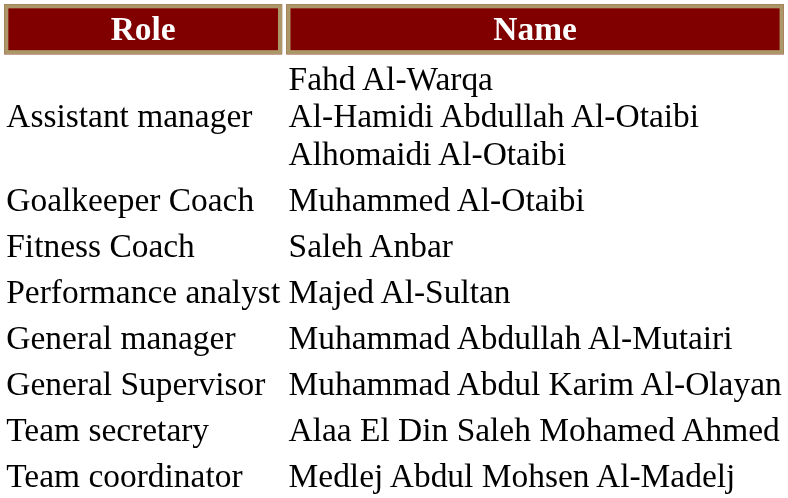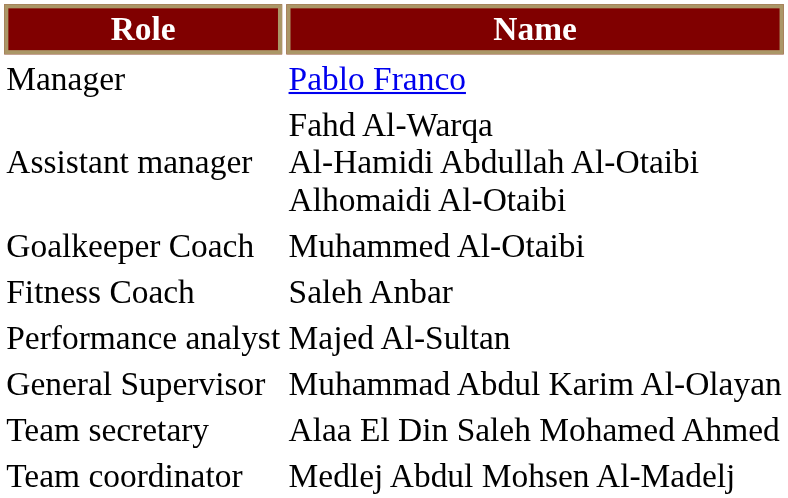+ row: Manager | Pablo Franco
- row: General manager | Muhammad Abdullah Al-Mutairi
